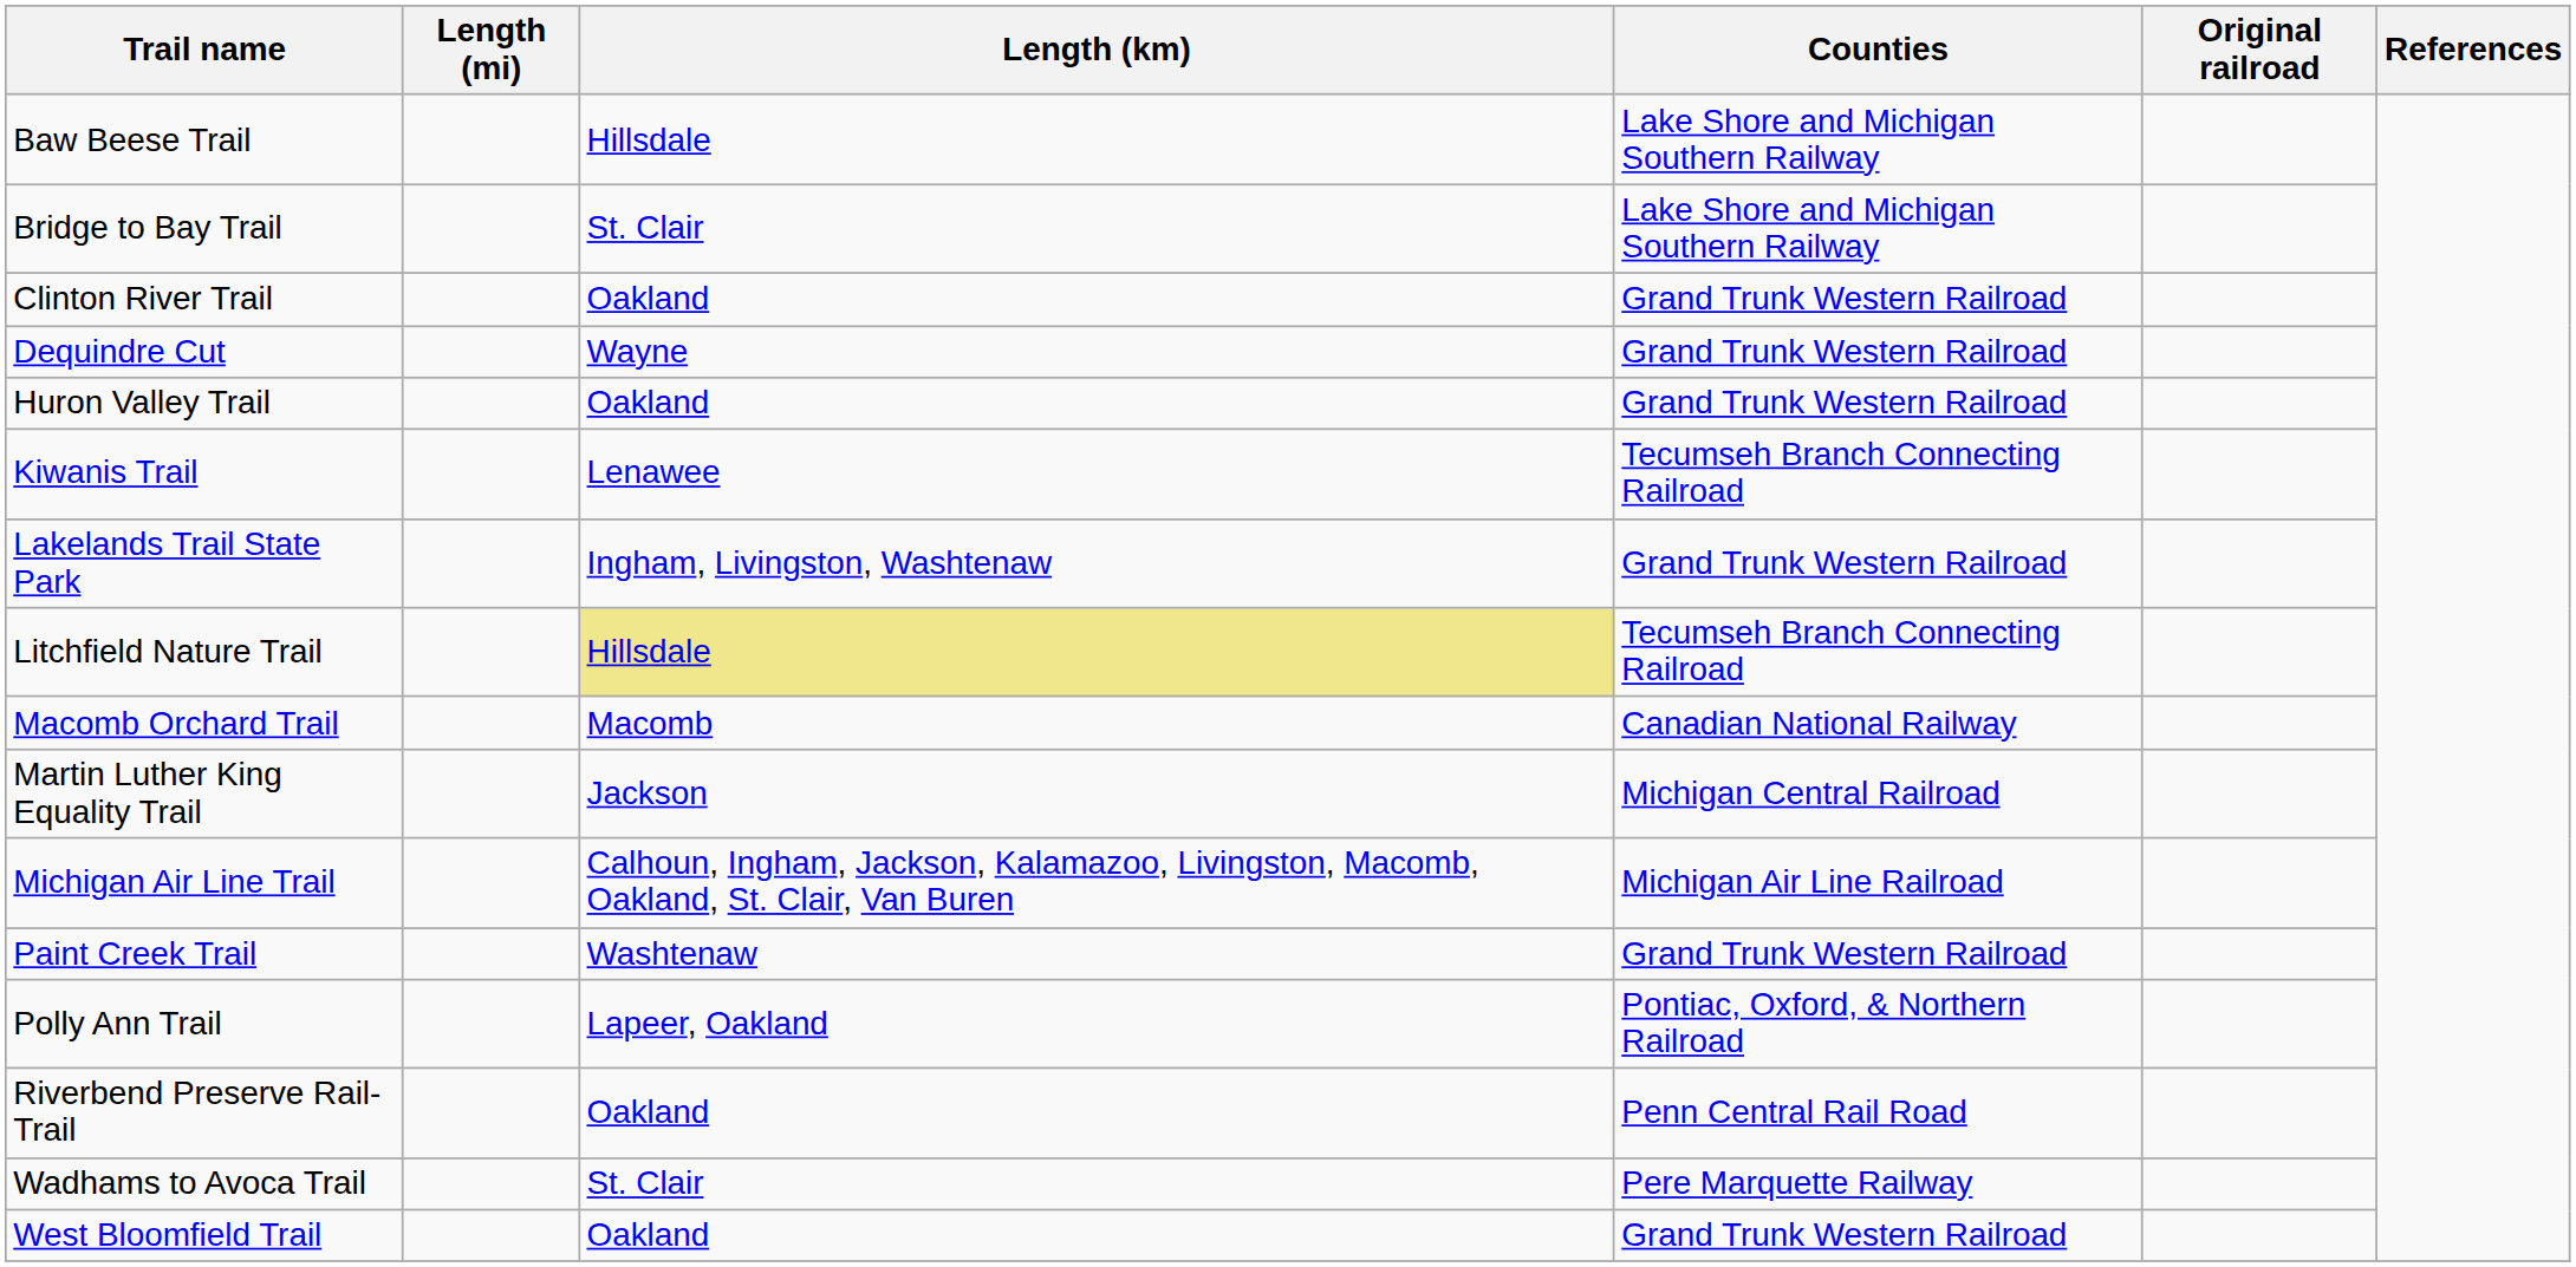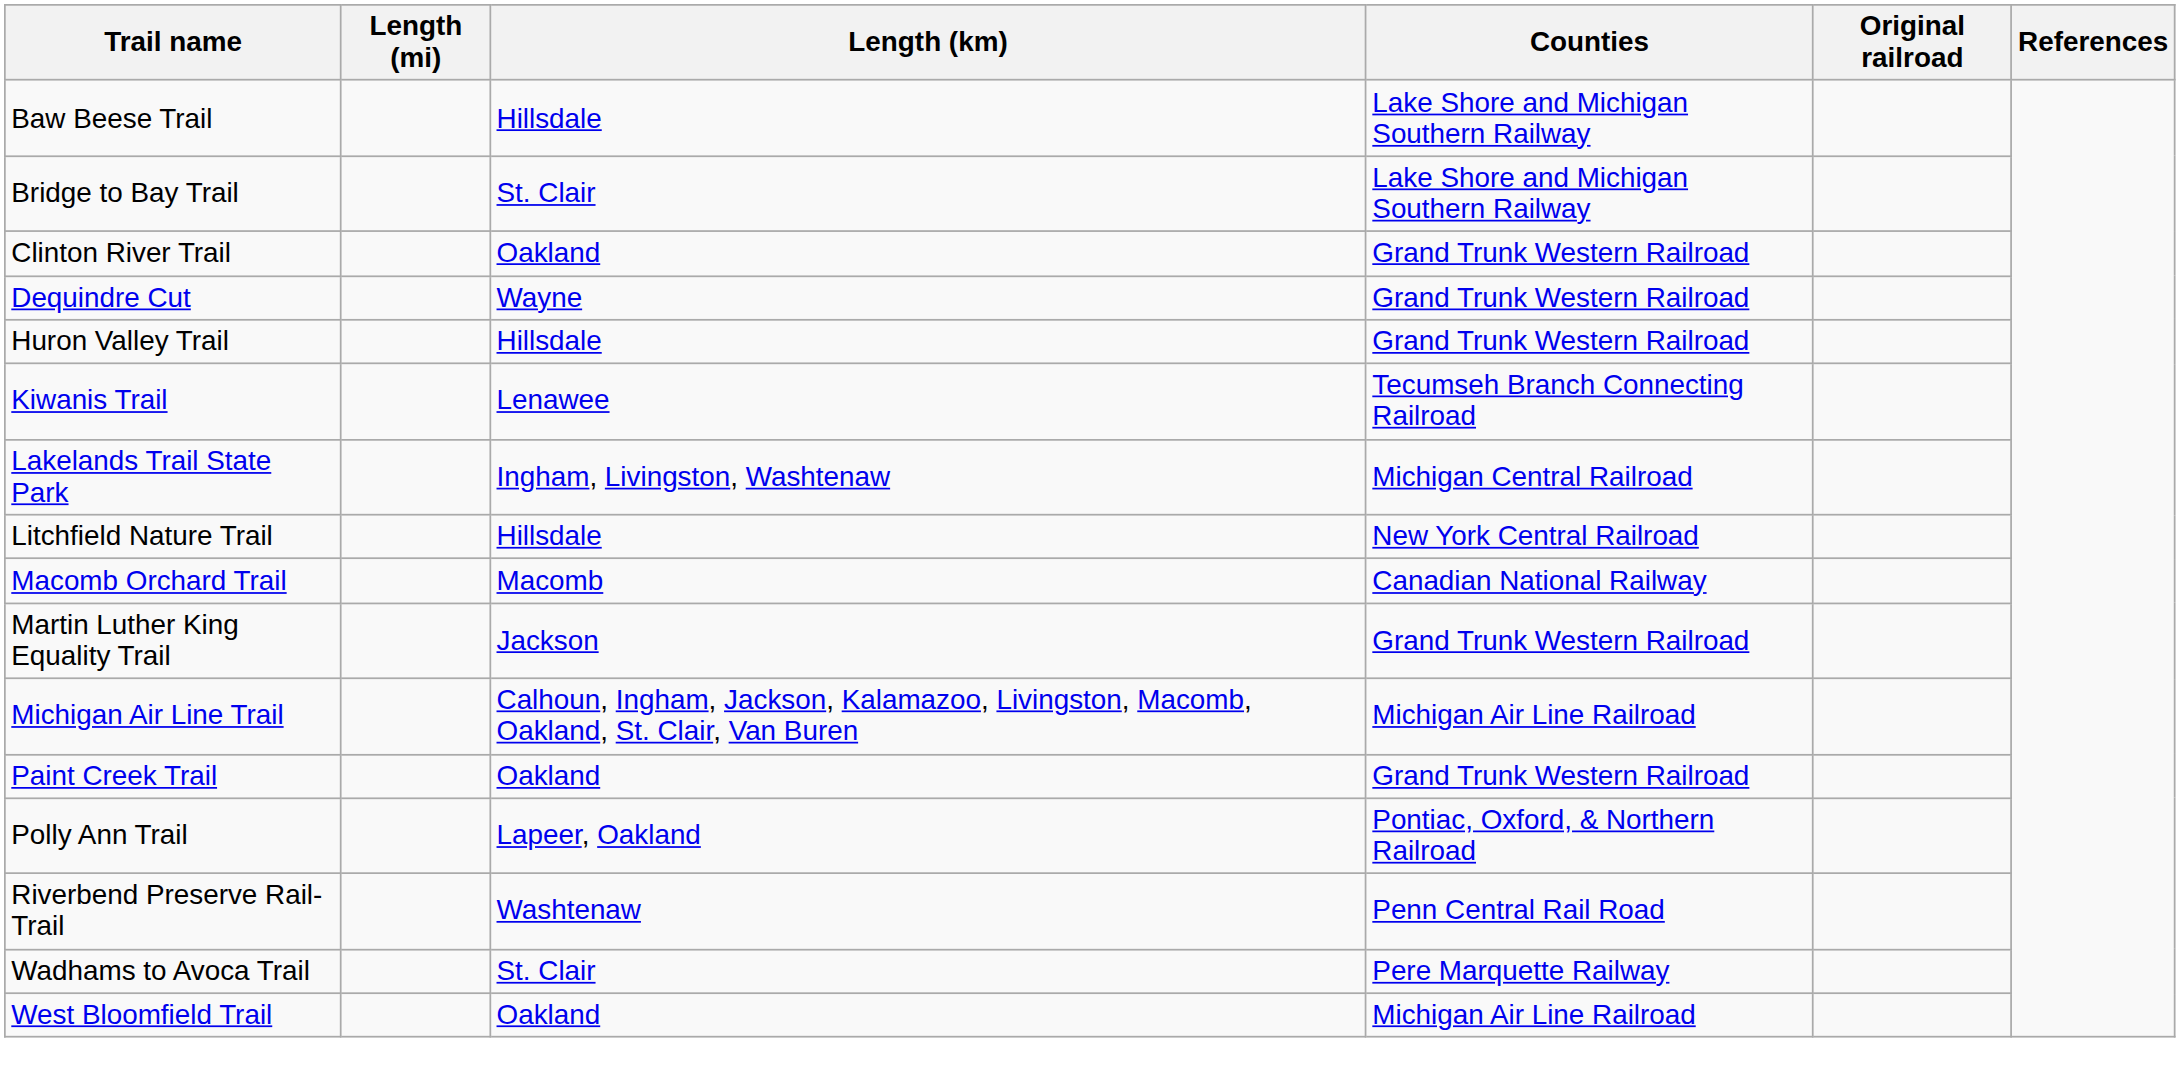Huron Valley Trail | Length (km): Oakland -> Hillsdale
Lakelands Trail State Park | Counties: Grand Trunk Western Railroad -> Michigan Central Railroad
Litchfield Nature Trail | Length (km): khaki background -> no background
Litchfield Nature Trail | Counties: Tecumseh Branch Connecting Railroad -> New York Central Railroad
Martin Luther King Equality Trail | Counties: Michigan Central Railroad -> Grand Trunk Western Railroad
Paint Creek Trail | Length (km): Washtenaw -> Oakland
Riverbend Preserve Rail-Trail | Length (km): Oakland -> Washtenaw
West Bloomfield Trail | Counties: Grand Trunk Western Railroad -> Michigan Air Line Railroad
